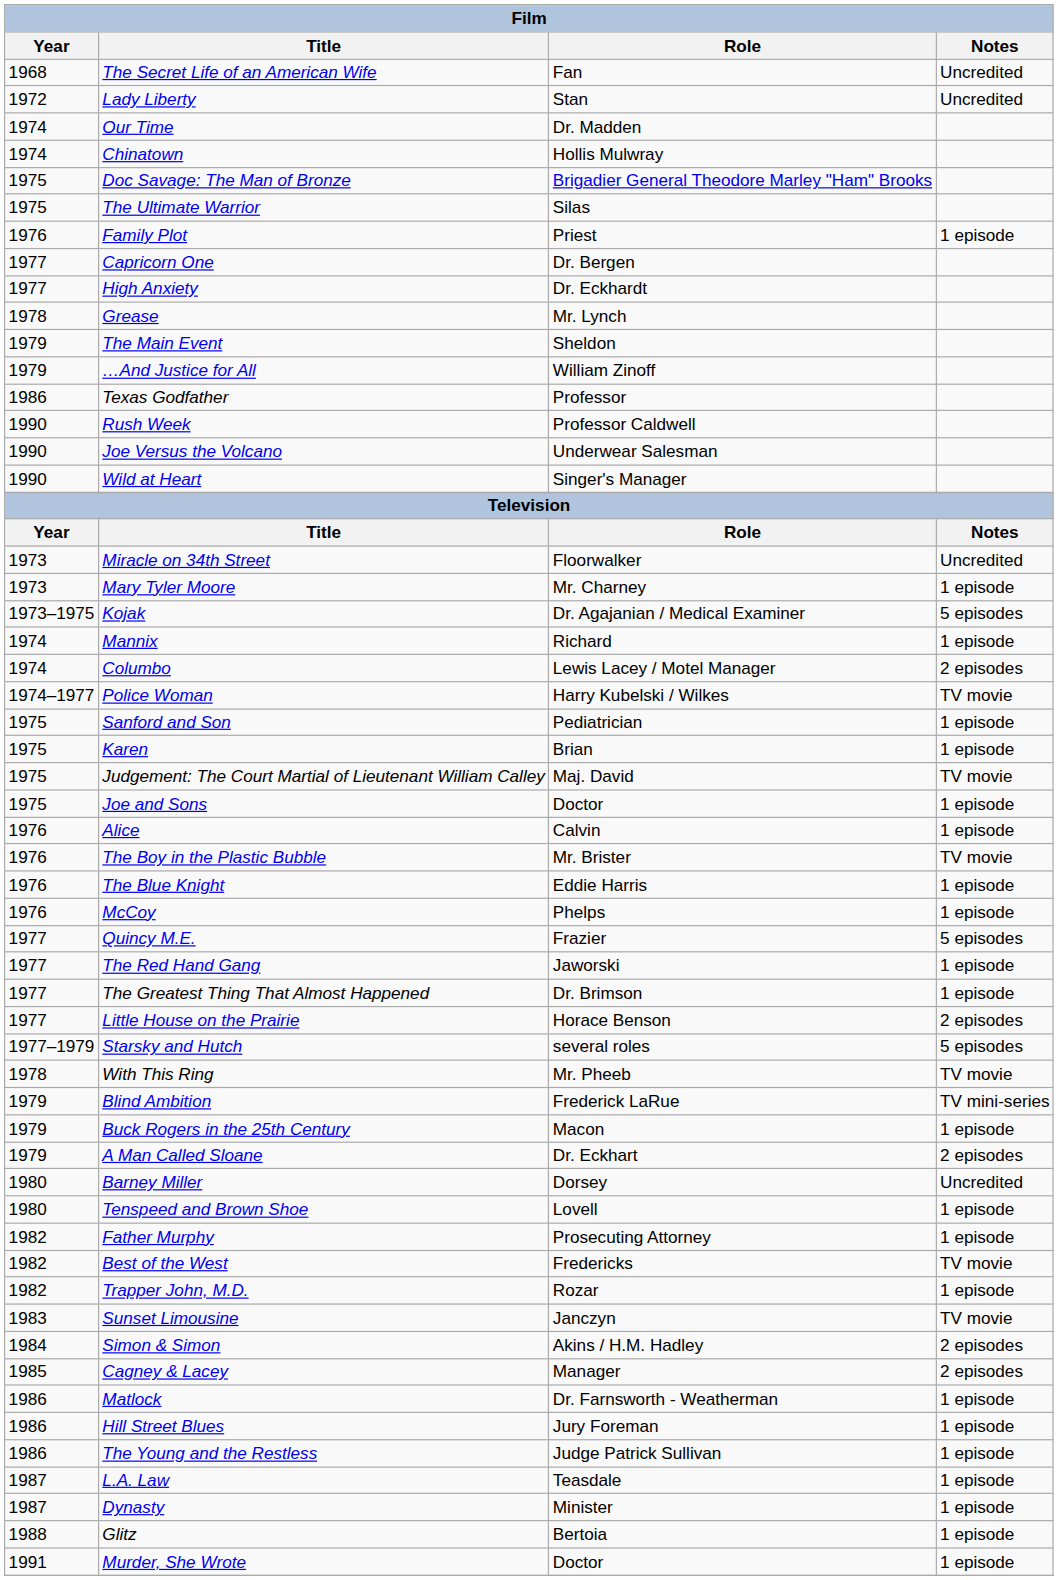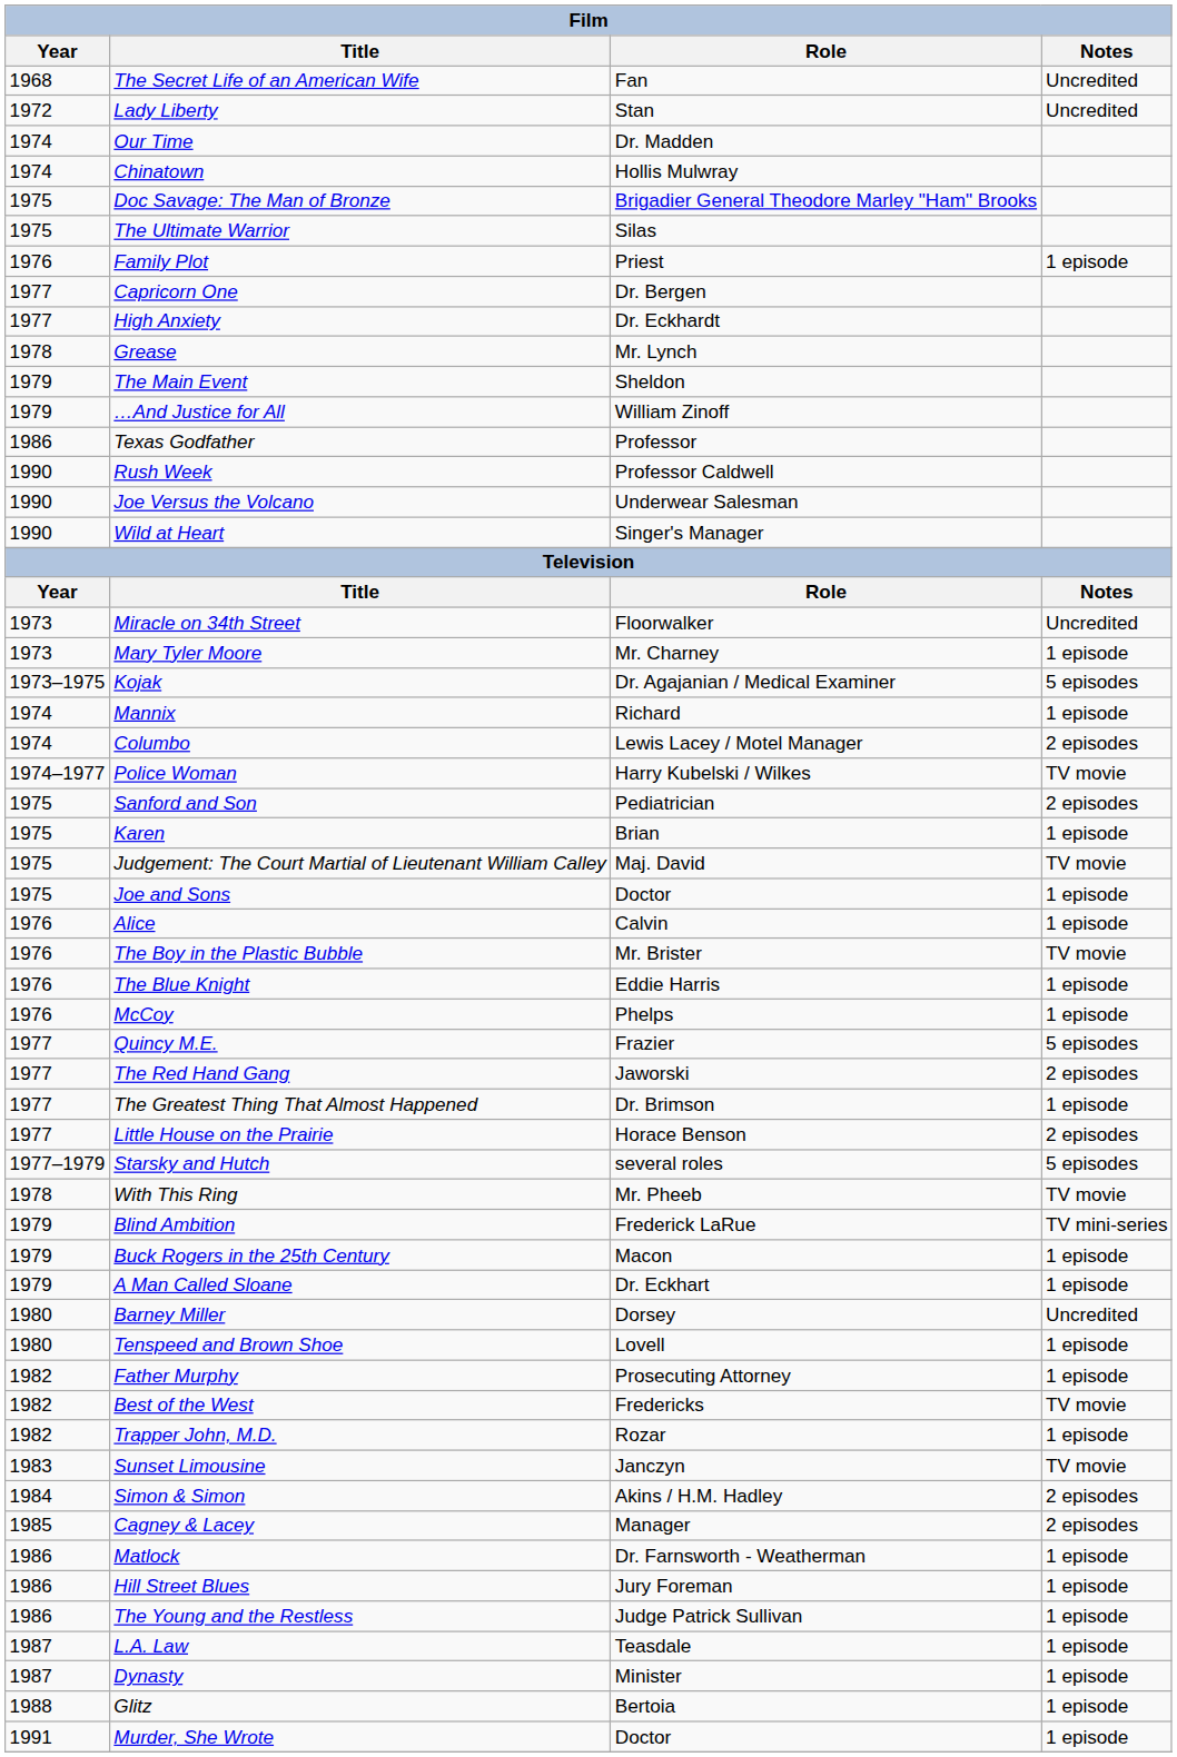Sanford and Son | Notes: 1 episode -> 2 episodes
The Red Hand Gang | Notes: 1 episode -> 2 episodes
A Man Called Sloane | Notes: 2 episodes -> 1 episode
